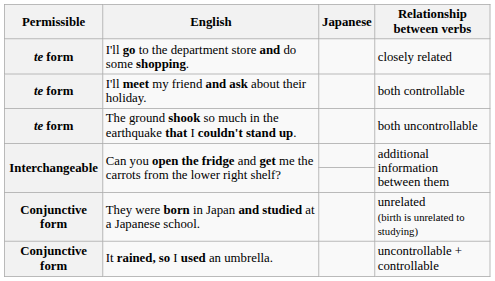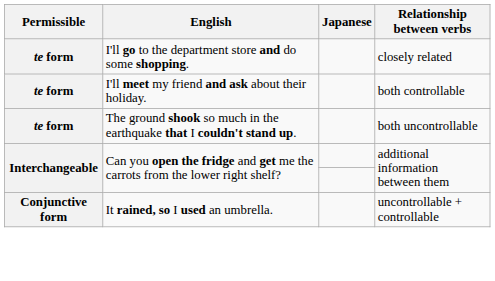- row: Conjunctive form | They were born in Japan and studied at a Japanese school. | unrelated (birth is unrelated to studying)
